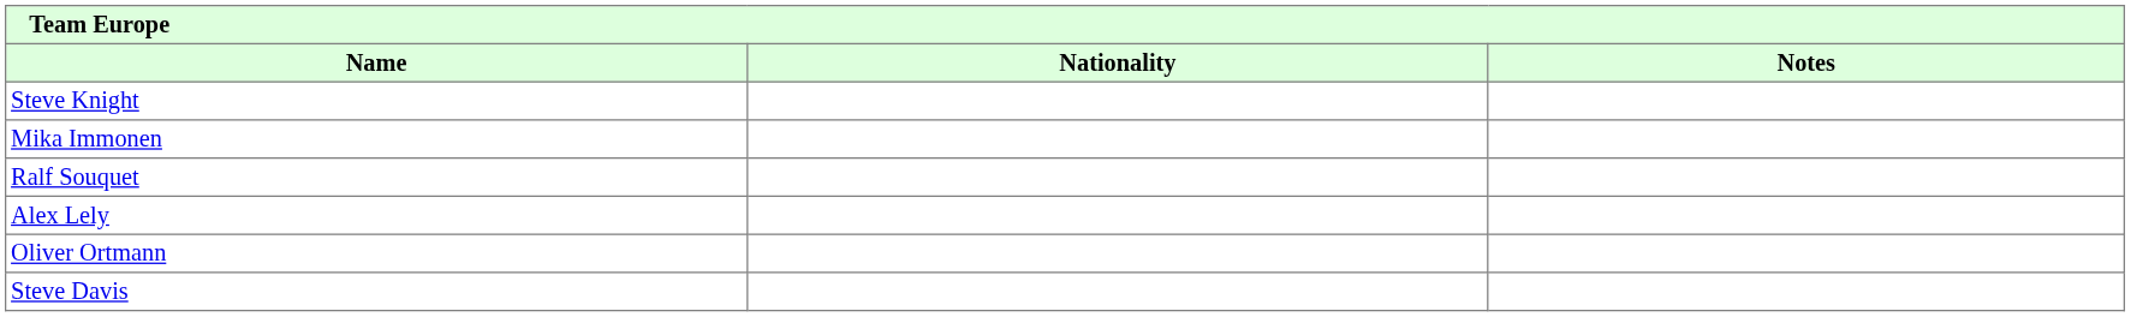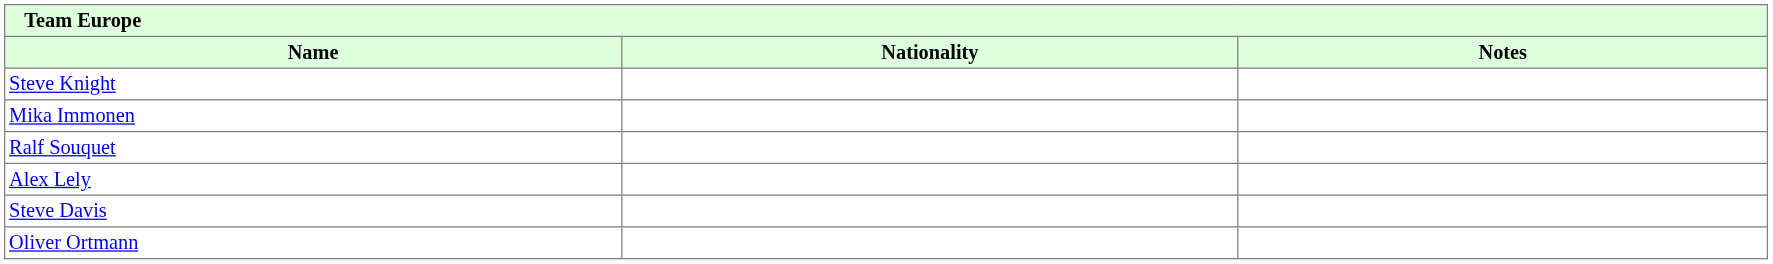rows swapped: Oliver Ortmann <-> Steve Davis
